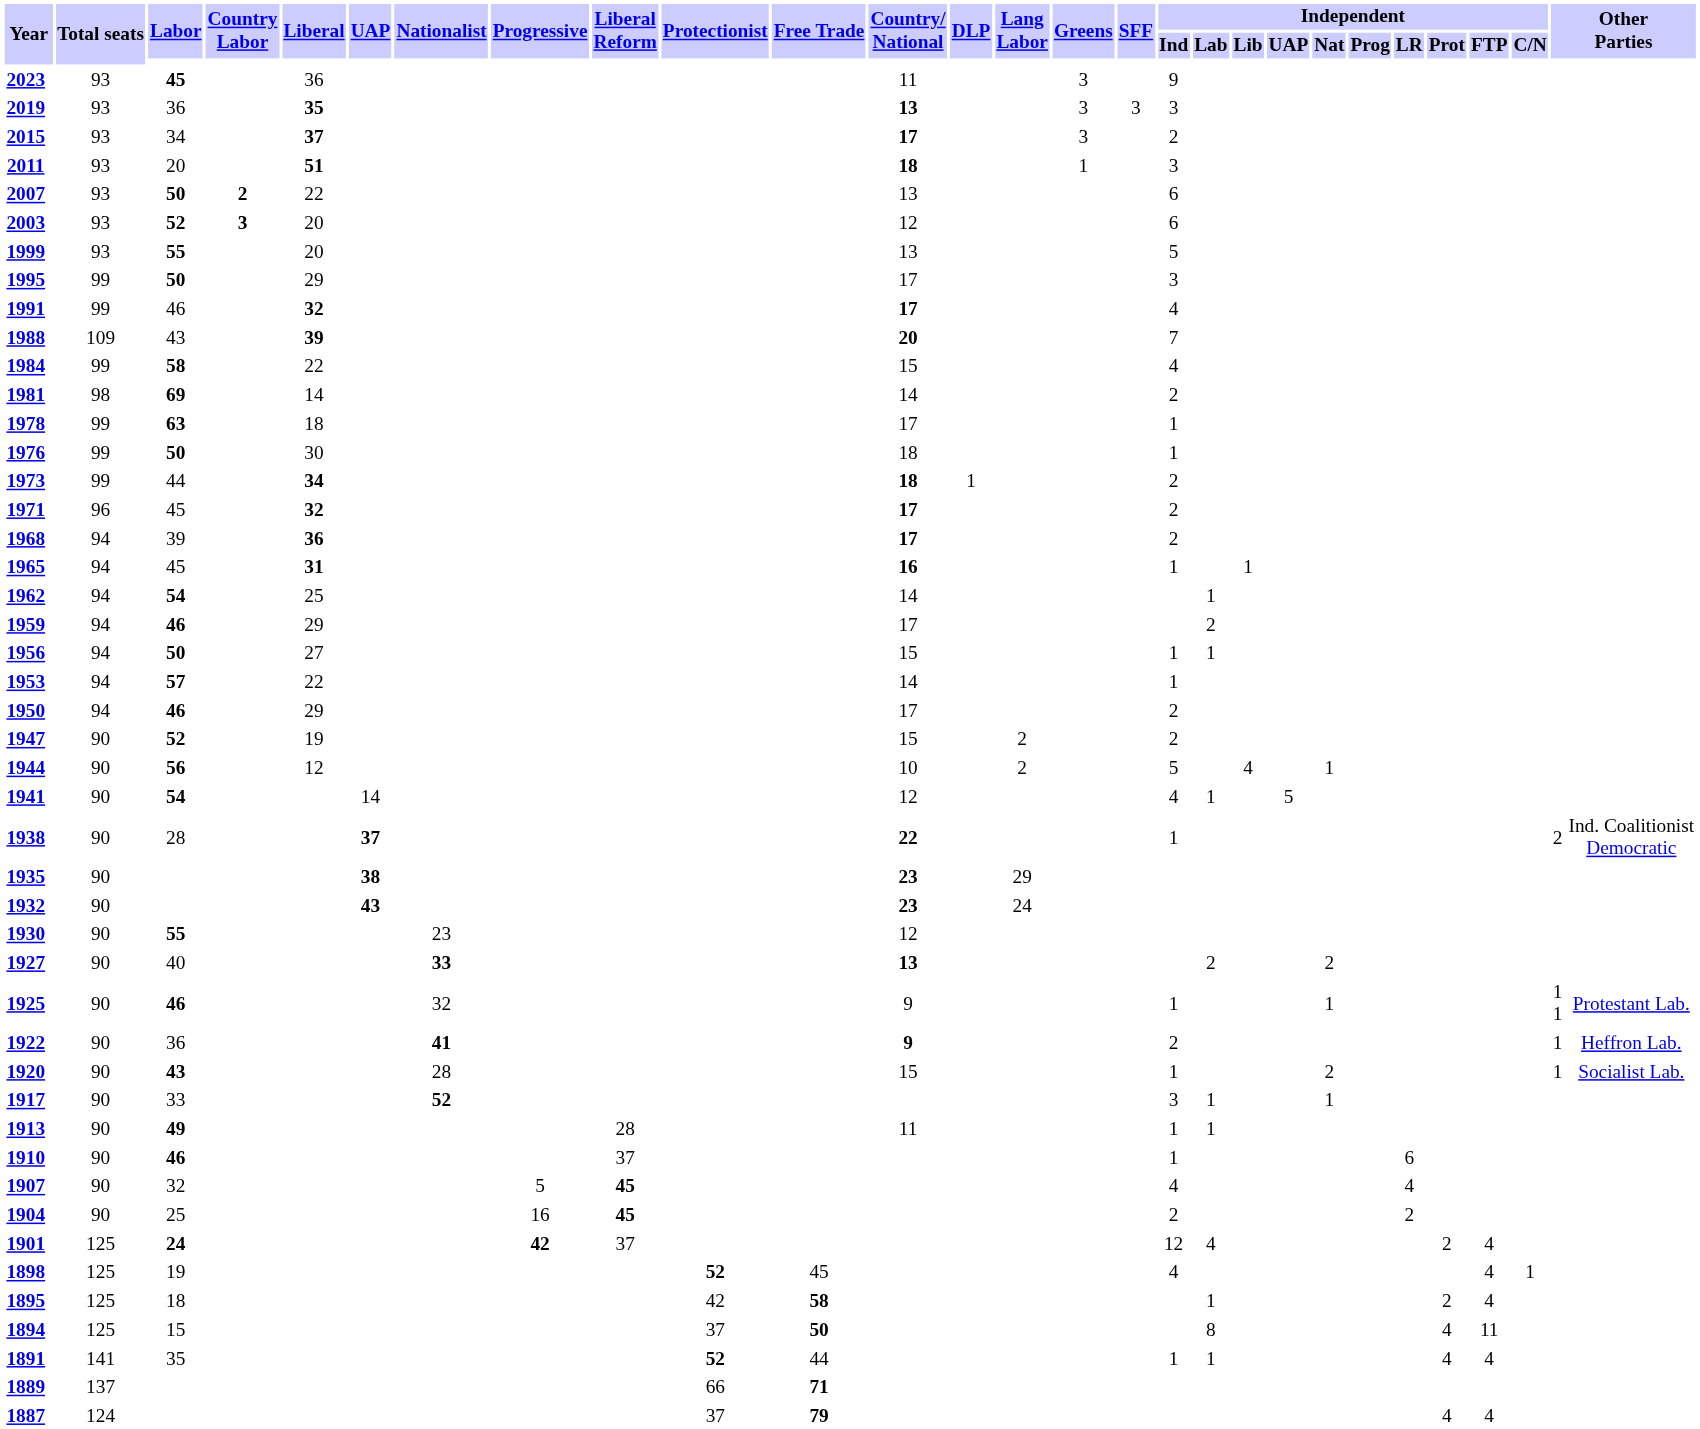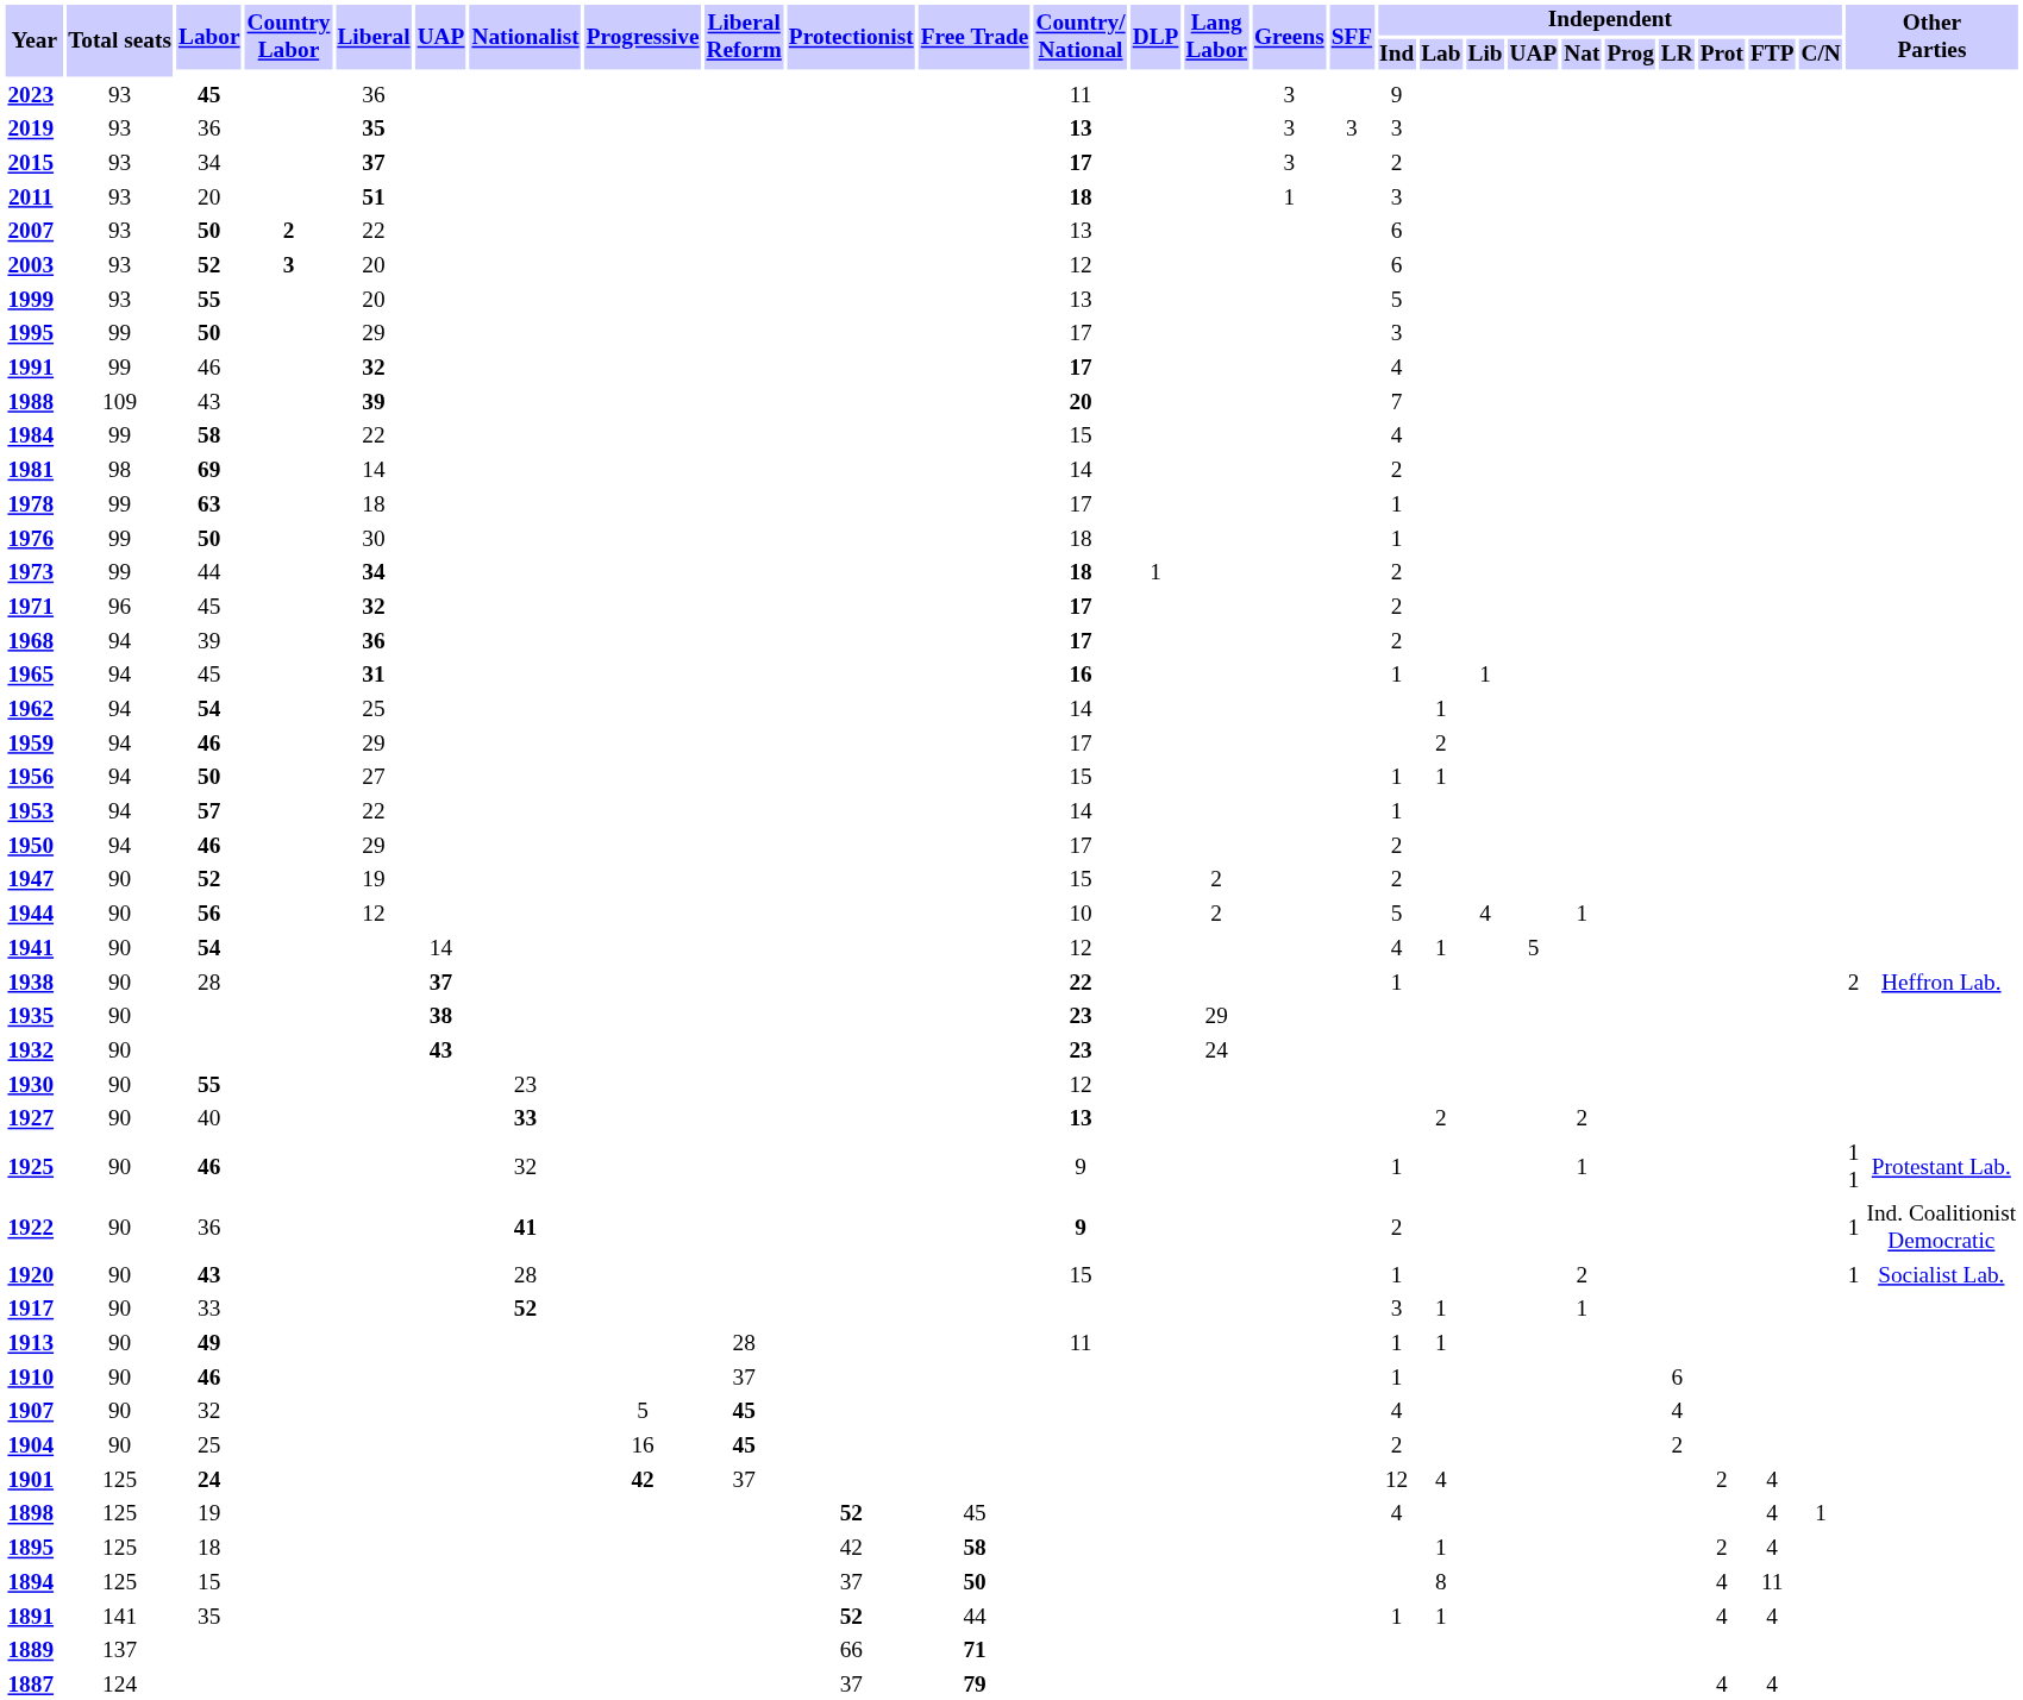1938 | column 29: Ind. Coalitionist Democratic -> Heffron Lab.
1922 | column 29: Heffron Lab. -> Ind. Coalitionist Democratic
